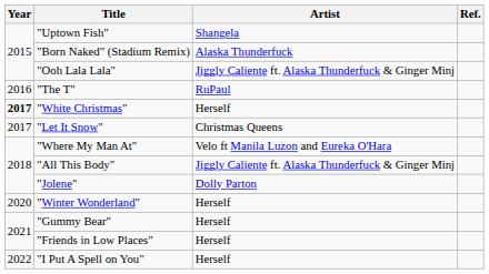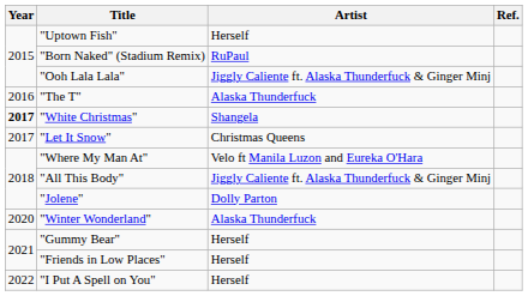"Uptown Fish" | Artist: Shangela -> Herself
"Born Naked" (Stadium Remix) | Artist: Alaska Thunderfuck -> RuPaul
"The T" | Artist: RuPaul -> Alaska Thunderfuck
"White Christmas" | Artist: Herself -> Shangela
"Winter Wonderland" | Artist: Herself -> Alaska Thunderfuck
